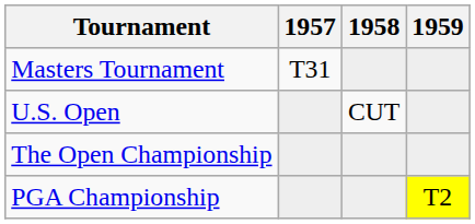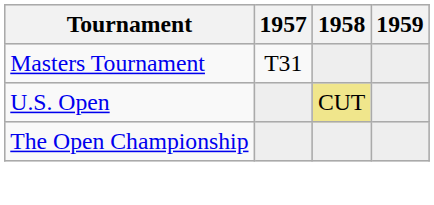U.S. Open | 1958: no background -> khaki background
- row: PGA Championship | T2
